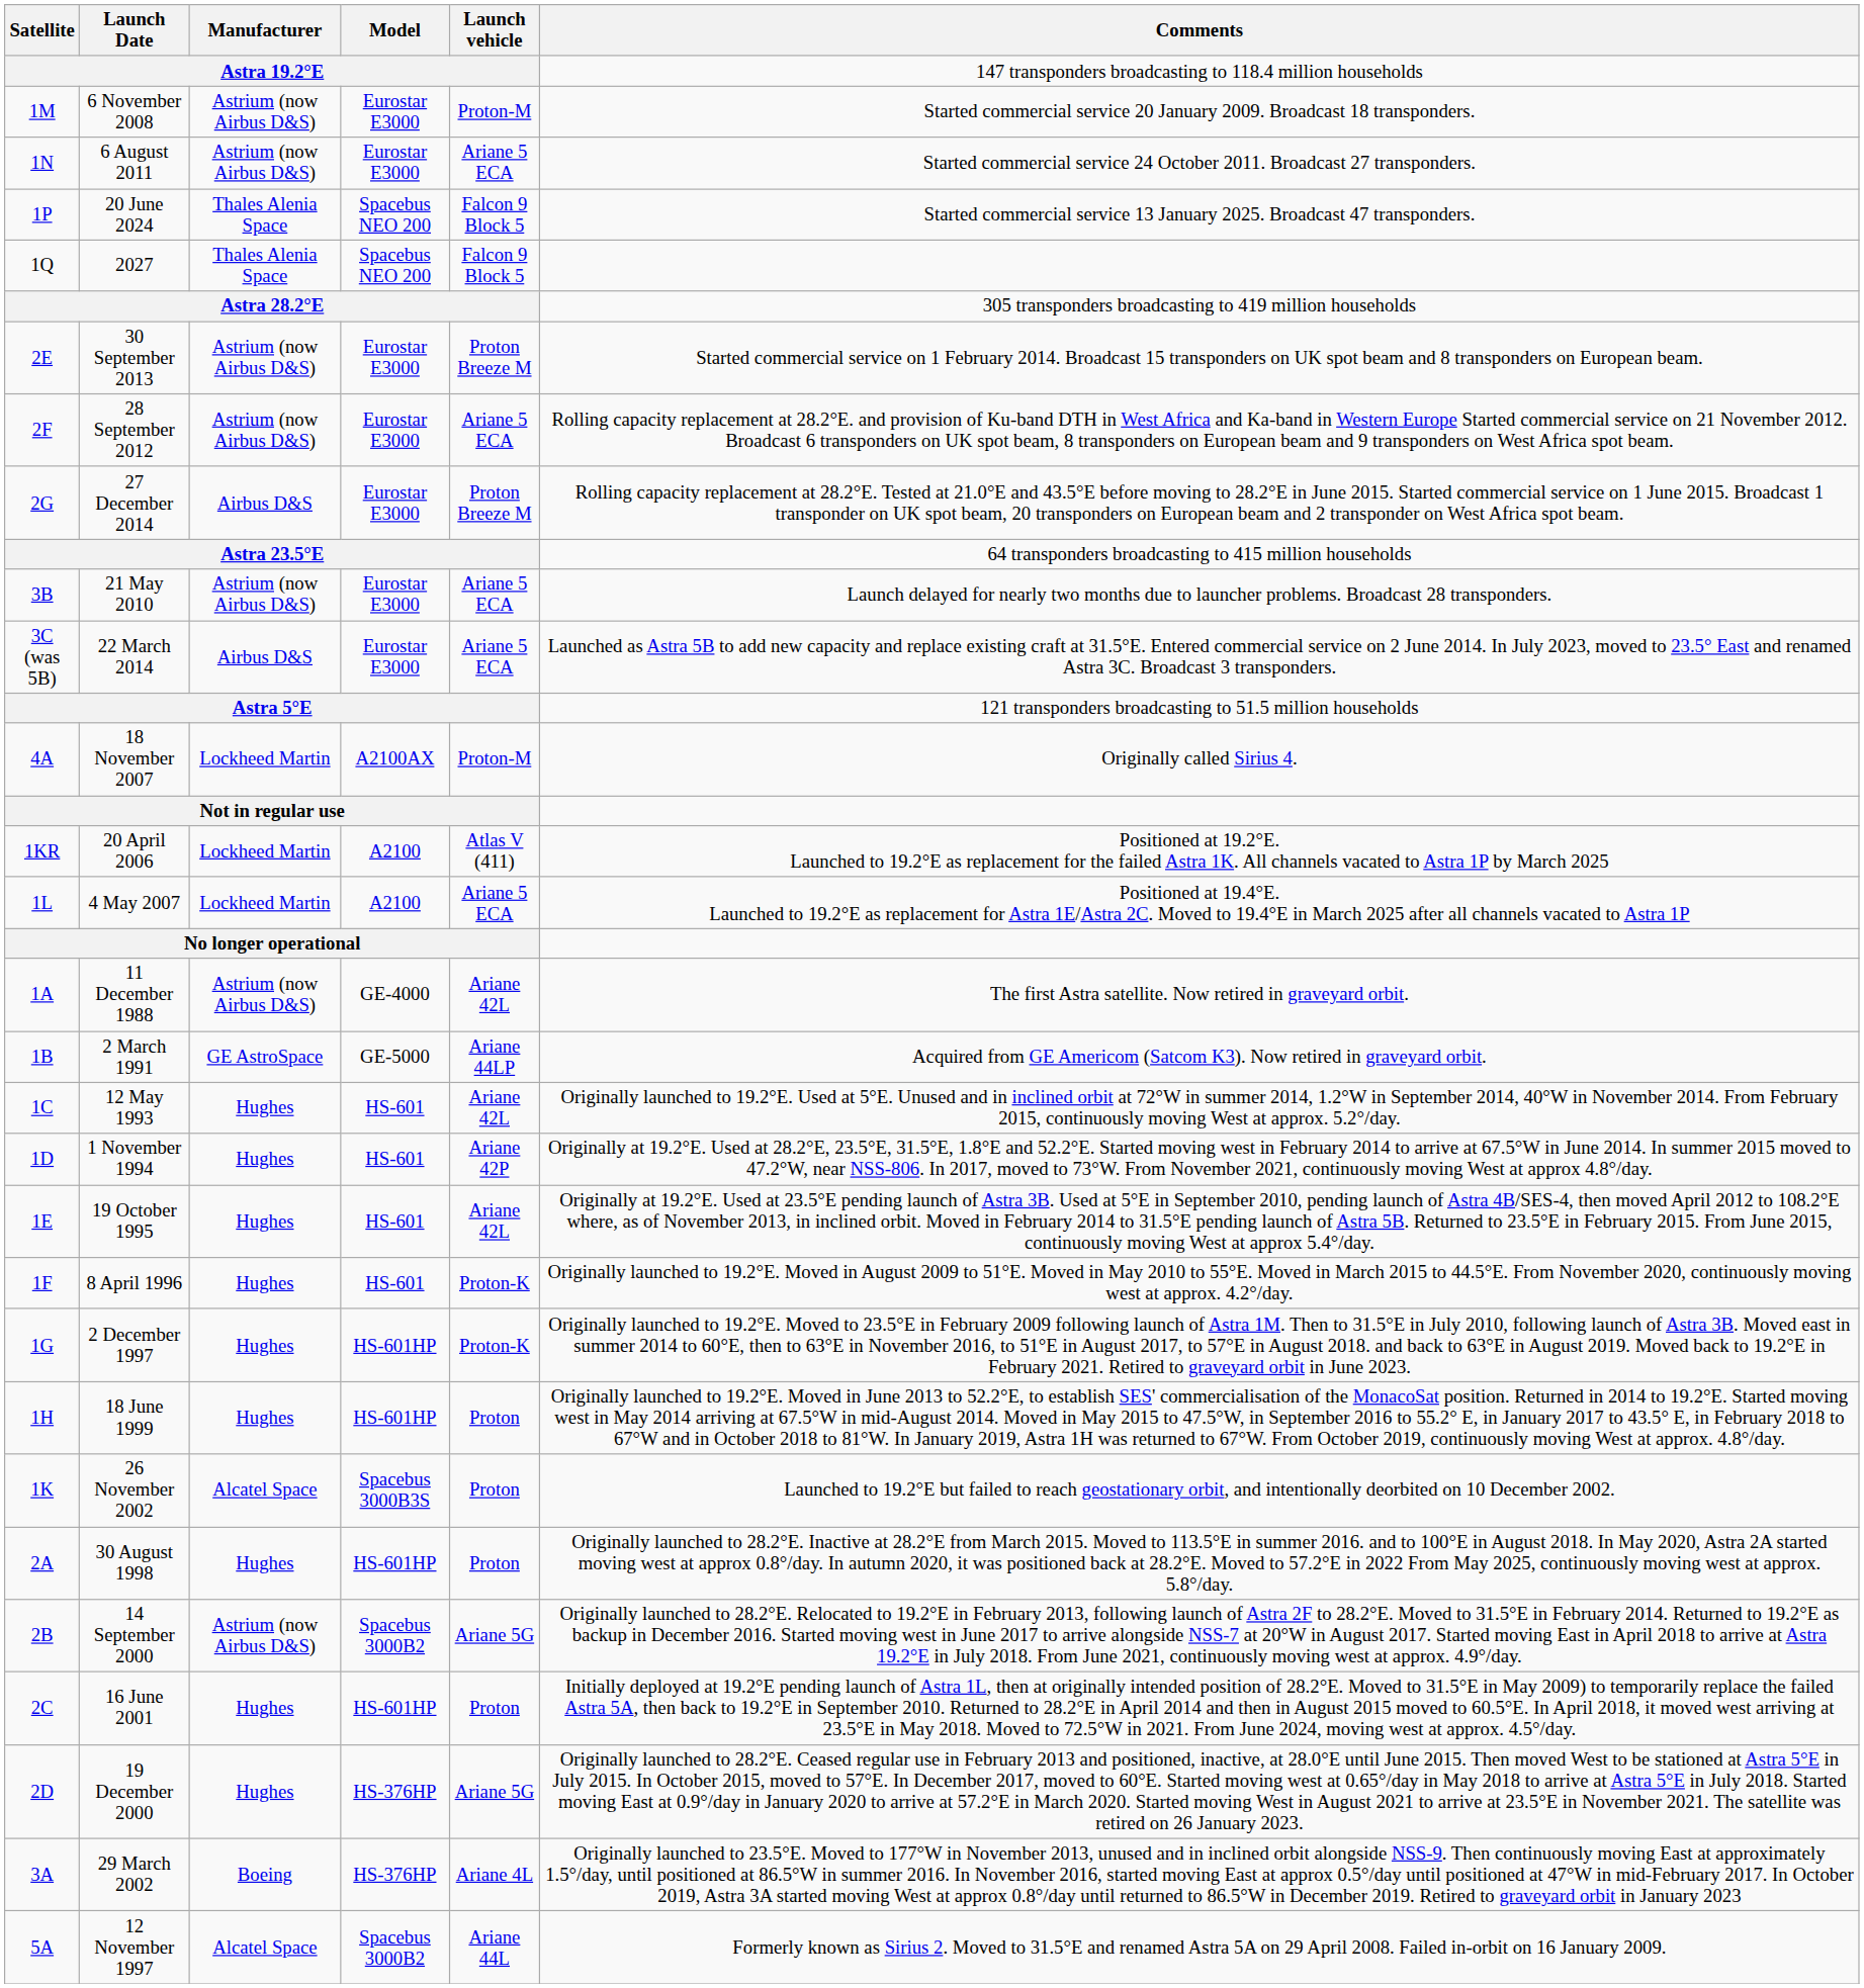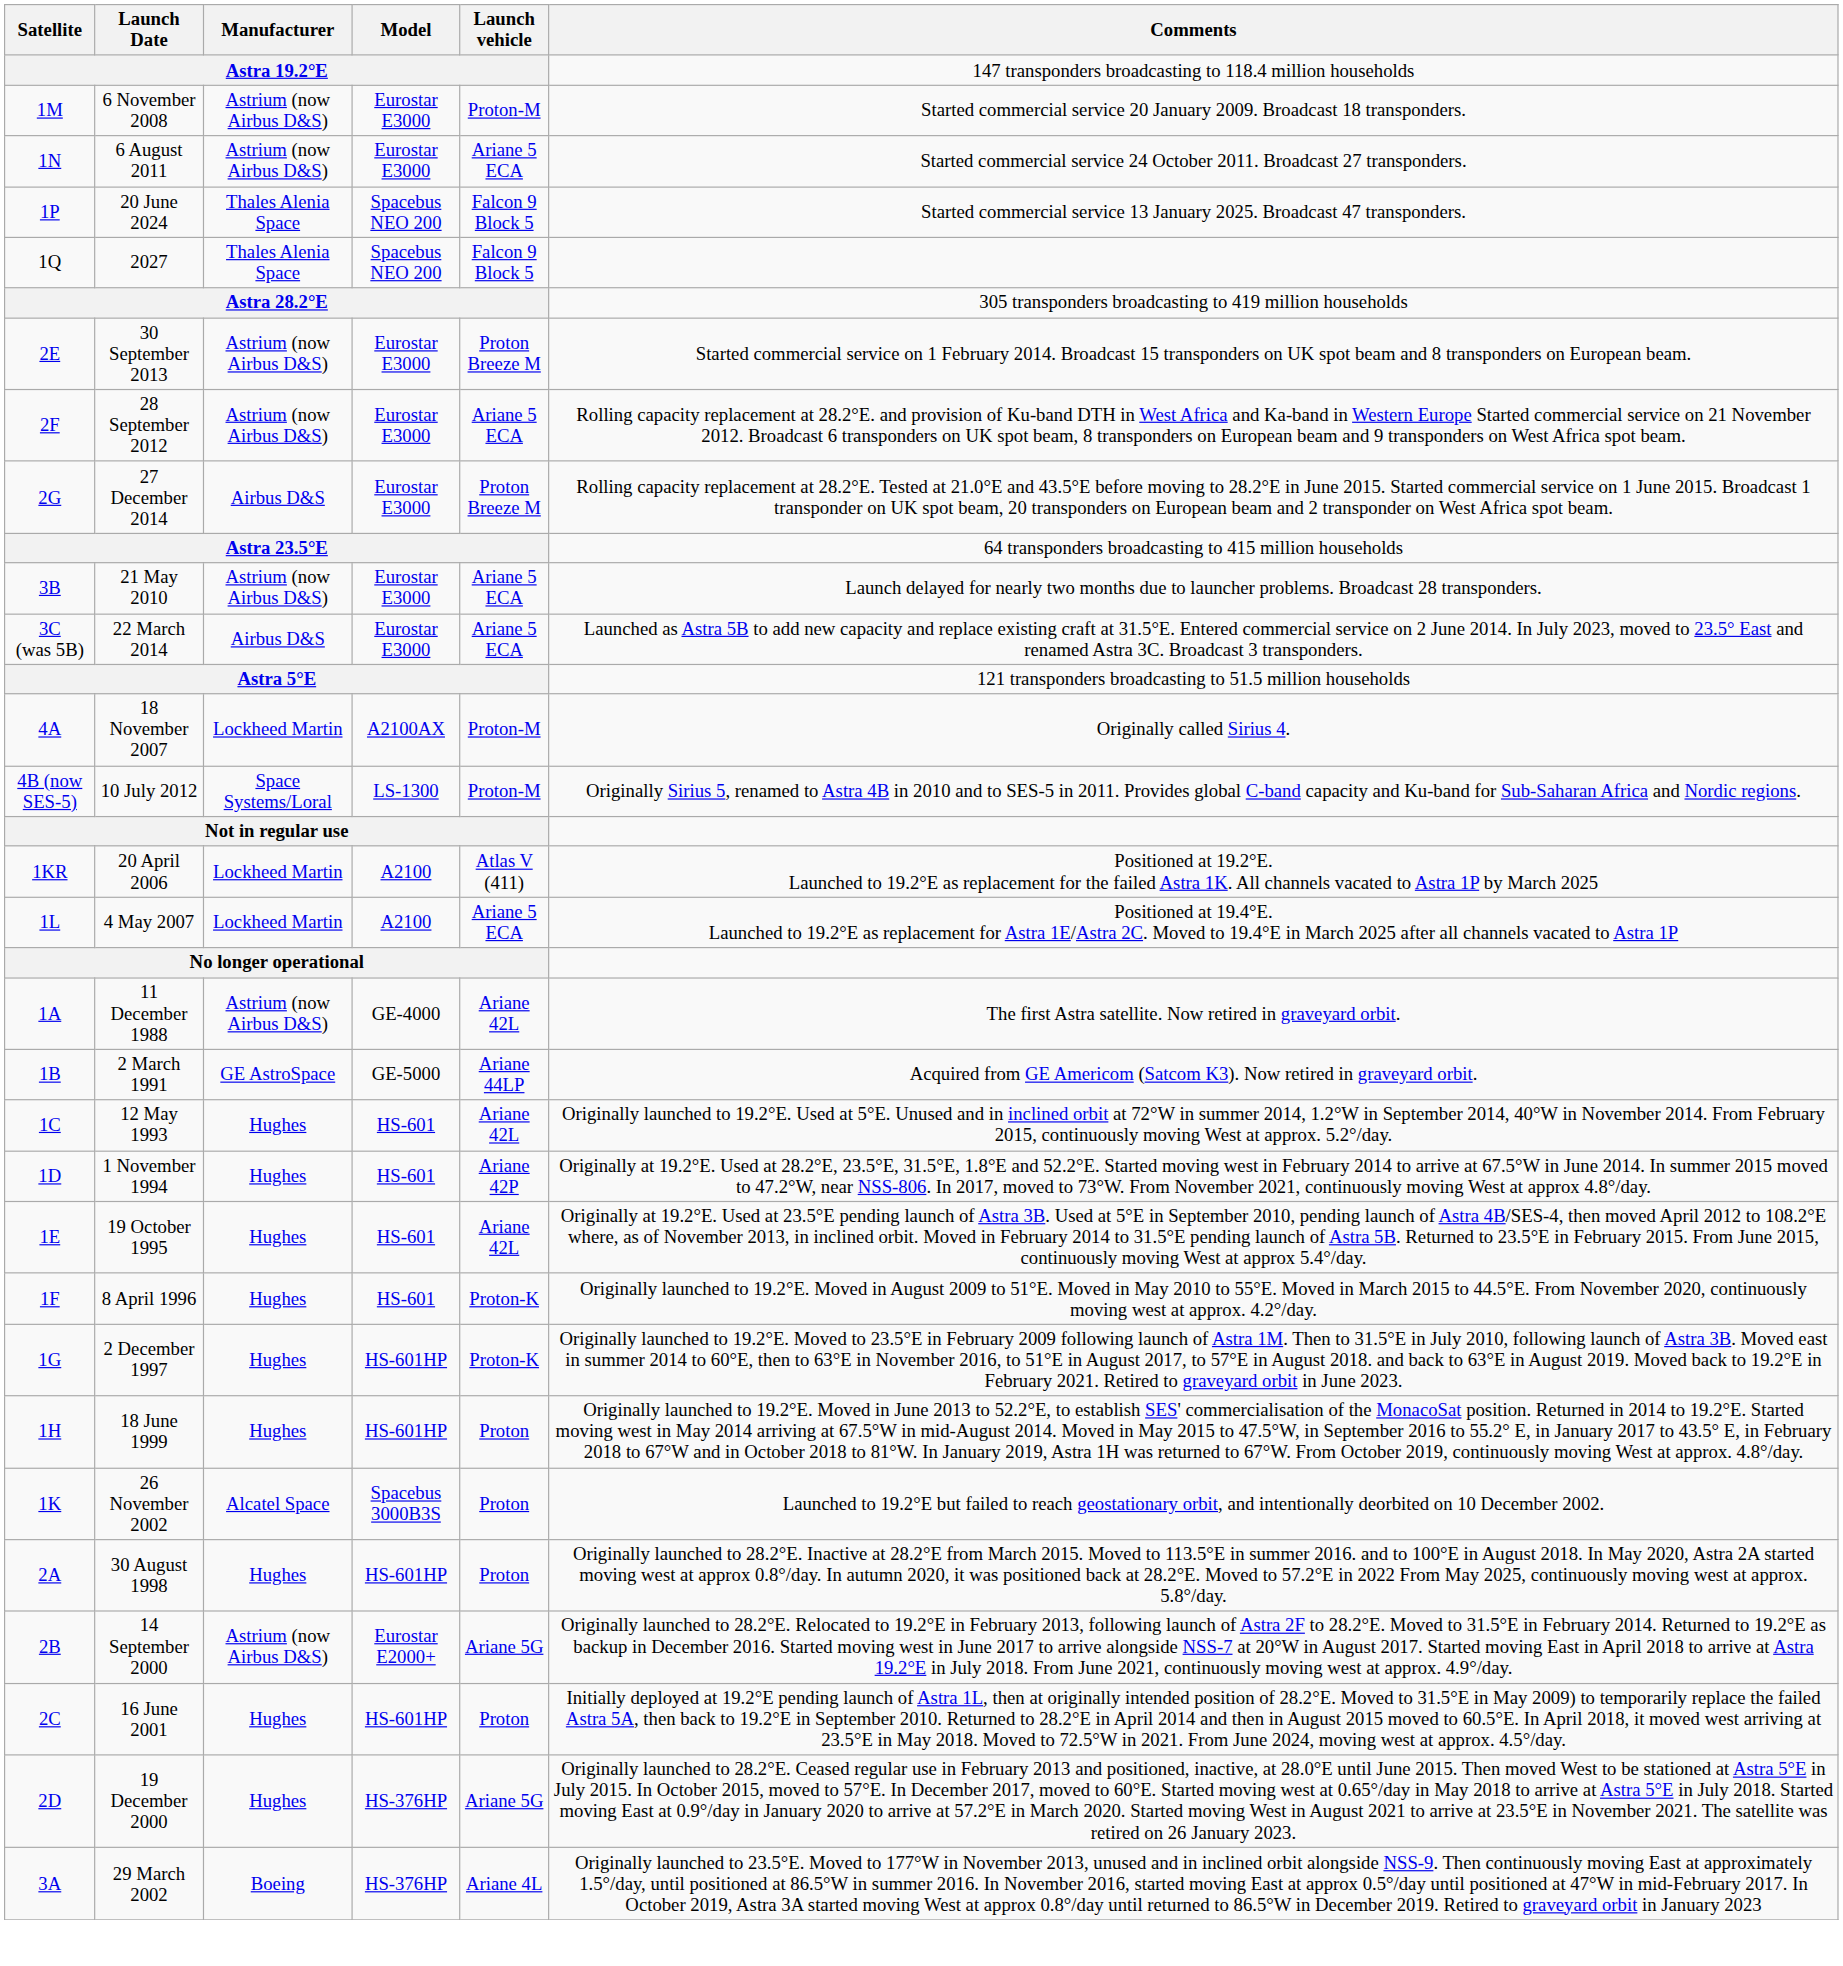+ row: 4B (now SES-5) | 10 July 2012 | Space Systems/Loral | LS-1300 | Proton-M | Originally Sirius 5, renamed to Astra 4B in 2010 and to SES-5 in 2011. Provides global C-band capacity and Ku-band for Sub-Saharan Africa and Nordic regions.
14 September 2000 | Model: Spacebus 3000B2 -> Eurostar E2000+
- row: 5A | 12 November 1997 | Alcatel Space | Spacebus 3000B2 | Ariane 44L | Formerly known as Sirius 2. Moved to 31.5°E and renamed Astra 5A on 29 April 2008. Failed in-orbit on 16 January 2009.
